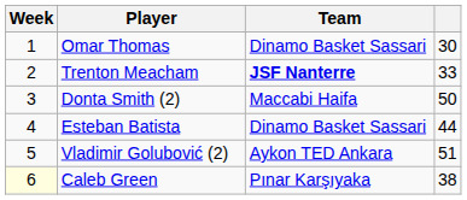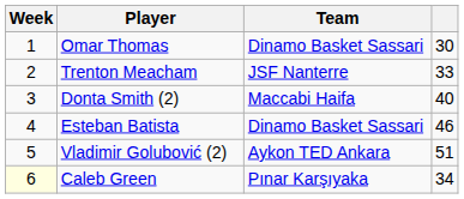Trenton Meacham | Team: bold -> normal
Donta Smith (2) | column 4: 50 -> 40
Esteban Batista | column 4: 44 -> 46
Caleb Green | column 4: 38 -> 34
